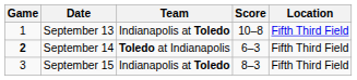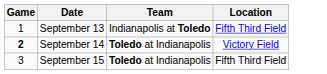- column: Score | 10–8 | 6–3 | 8–3
September 14 | Location: Fifth Third Field -> Victory Field
September 15 | Team: Indianapolis at Toledo -> Toledo at Indianapolis
